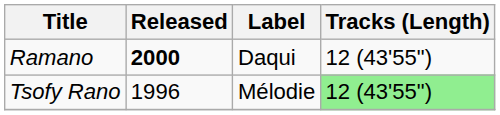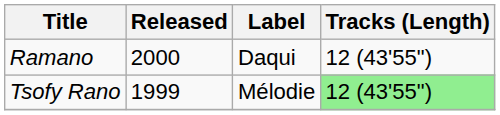Ramano | Released: bold -> normal
Tsofy Rano | Released: 1996 -> 1999
